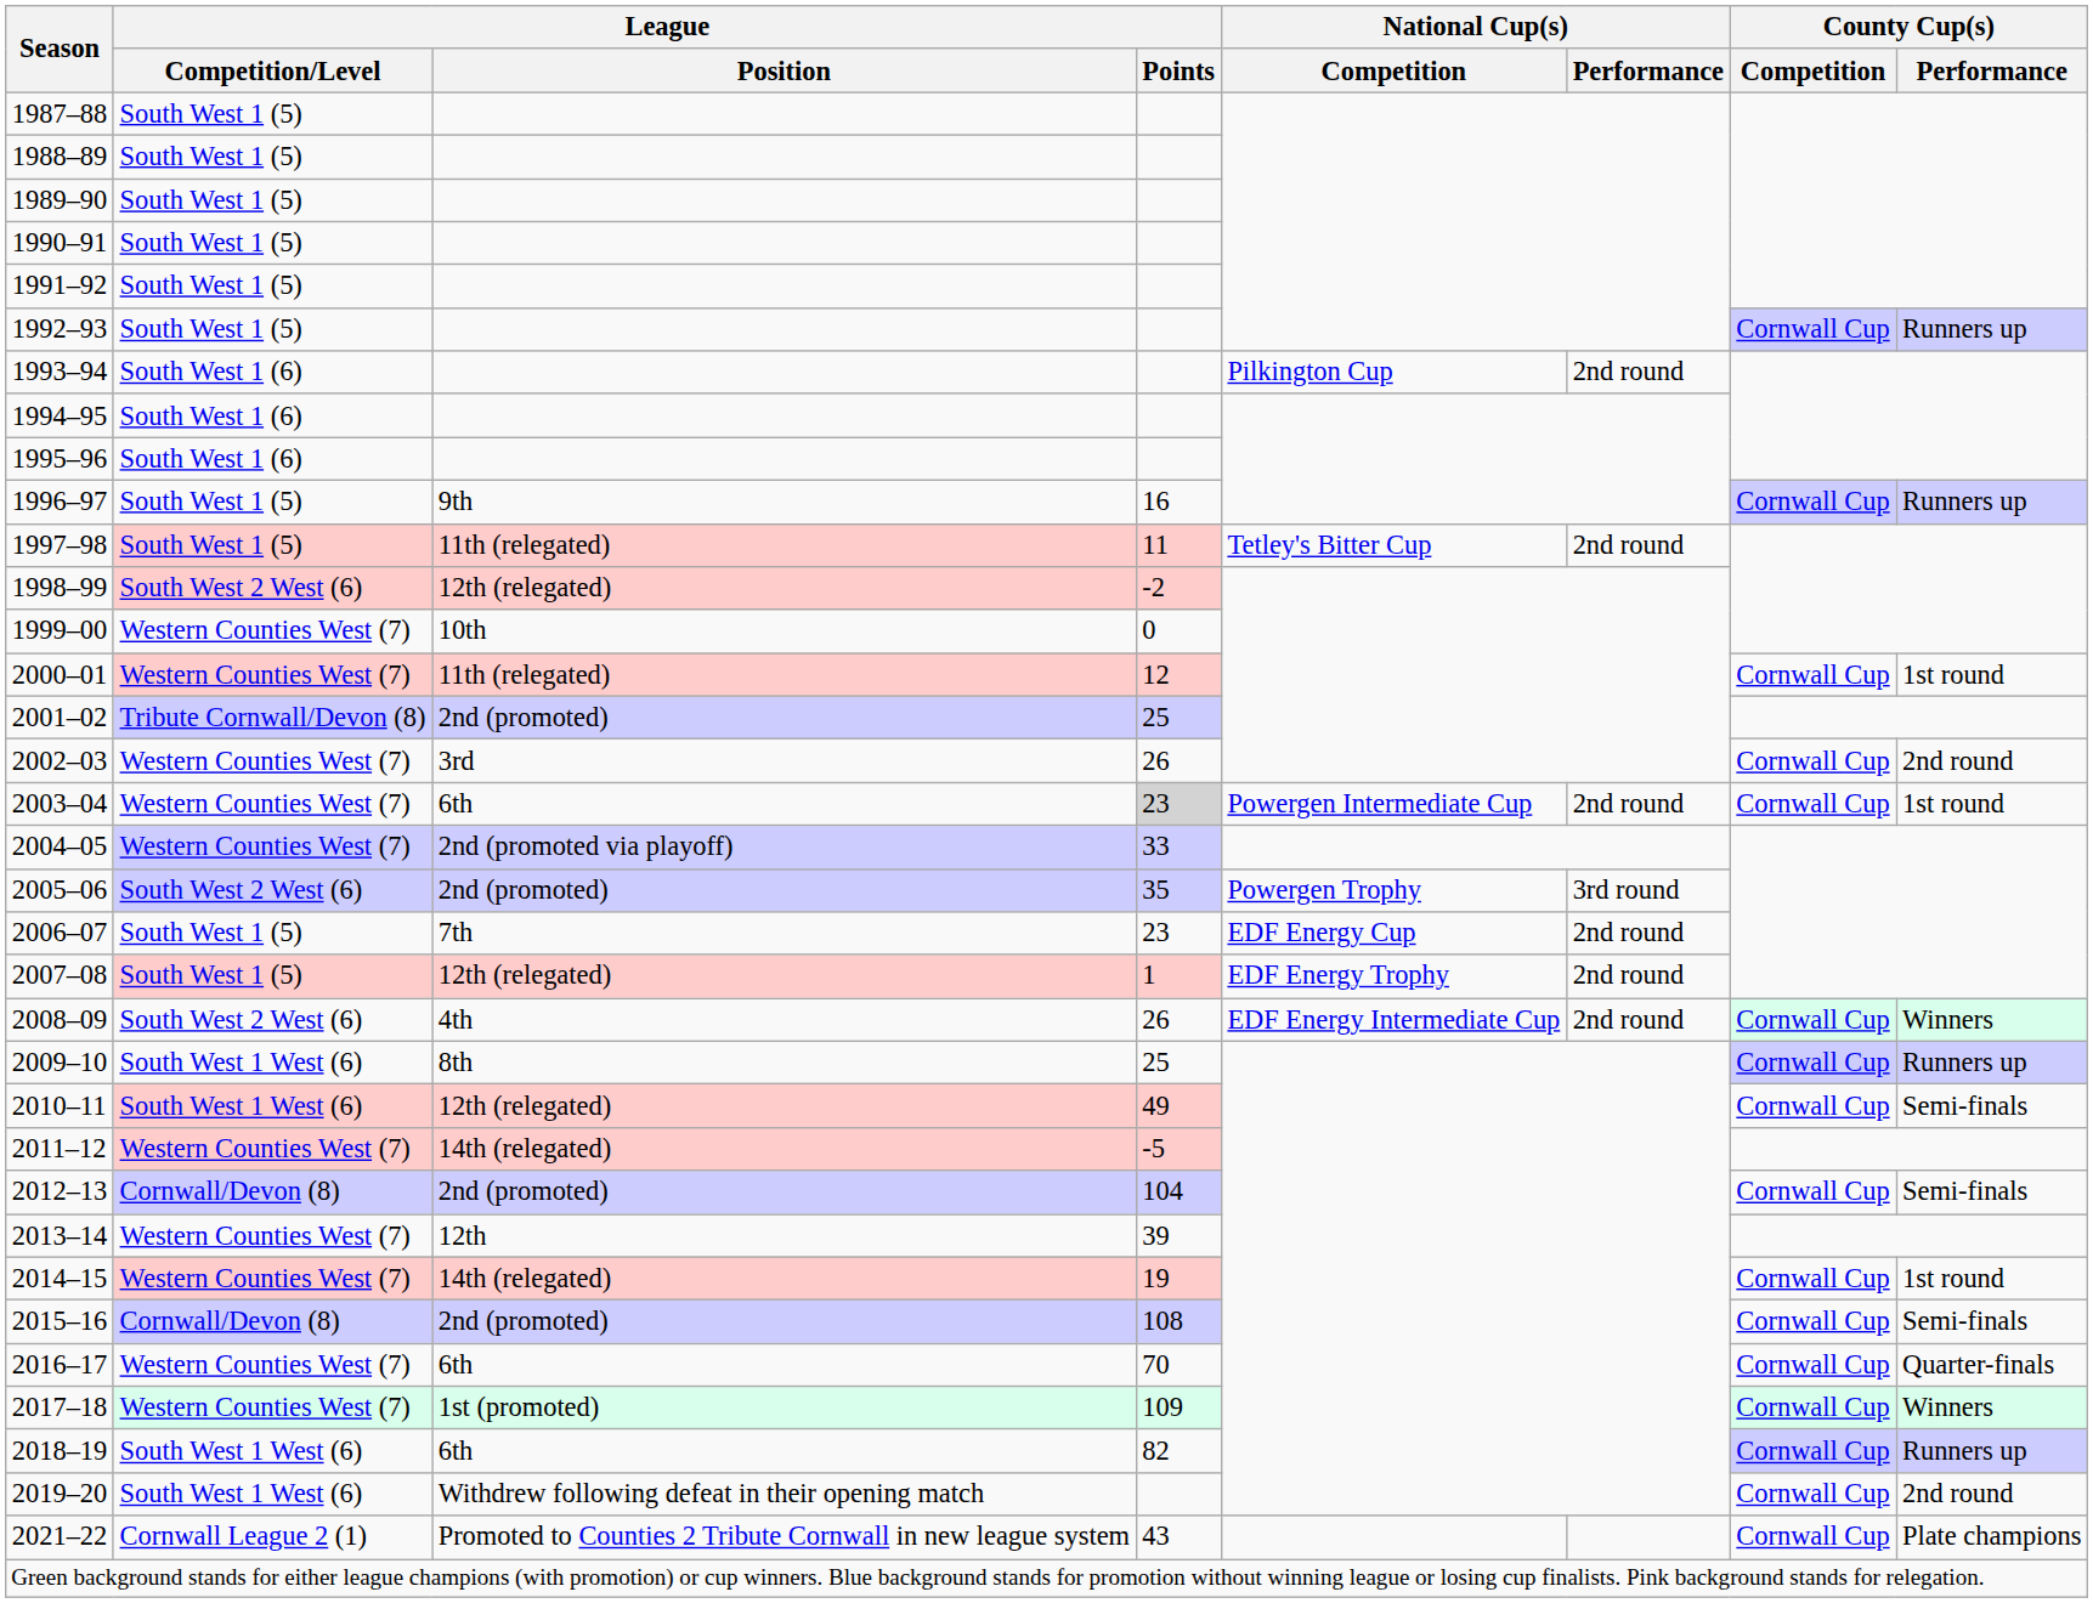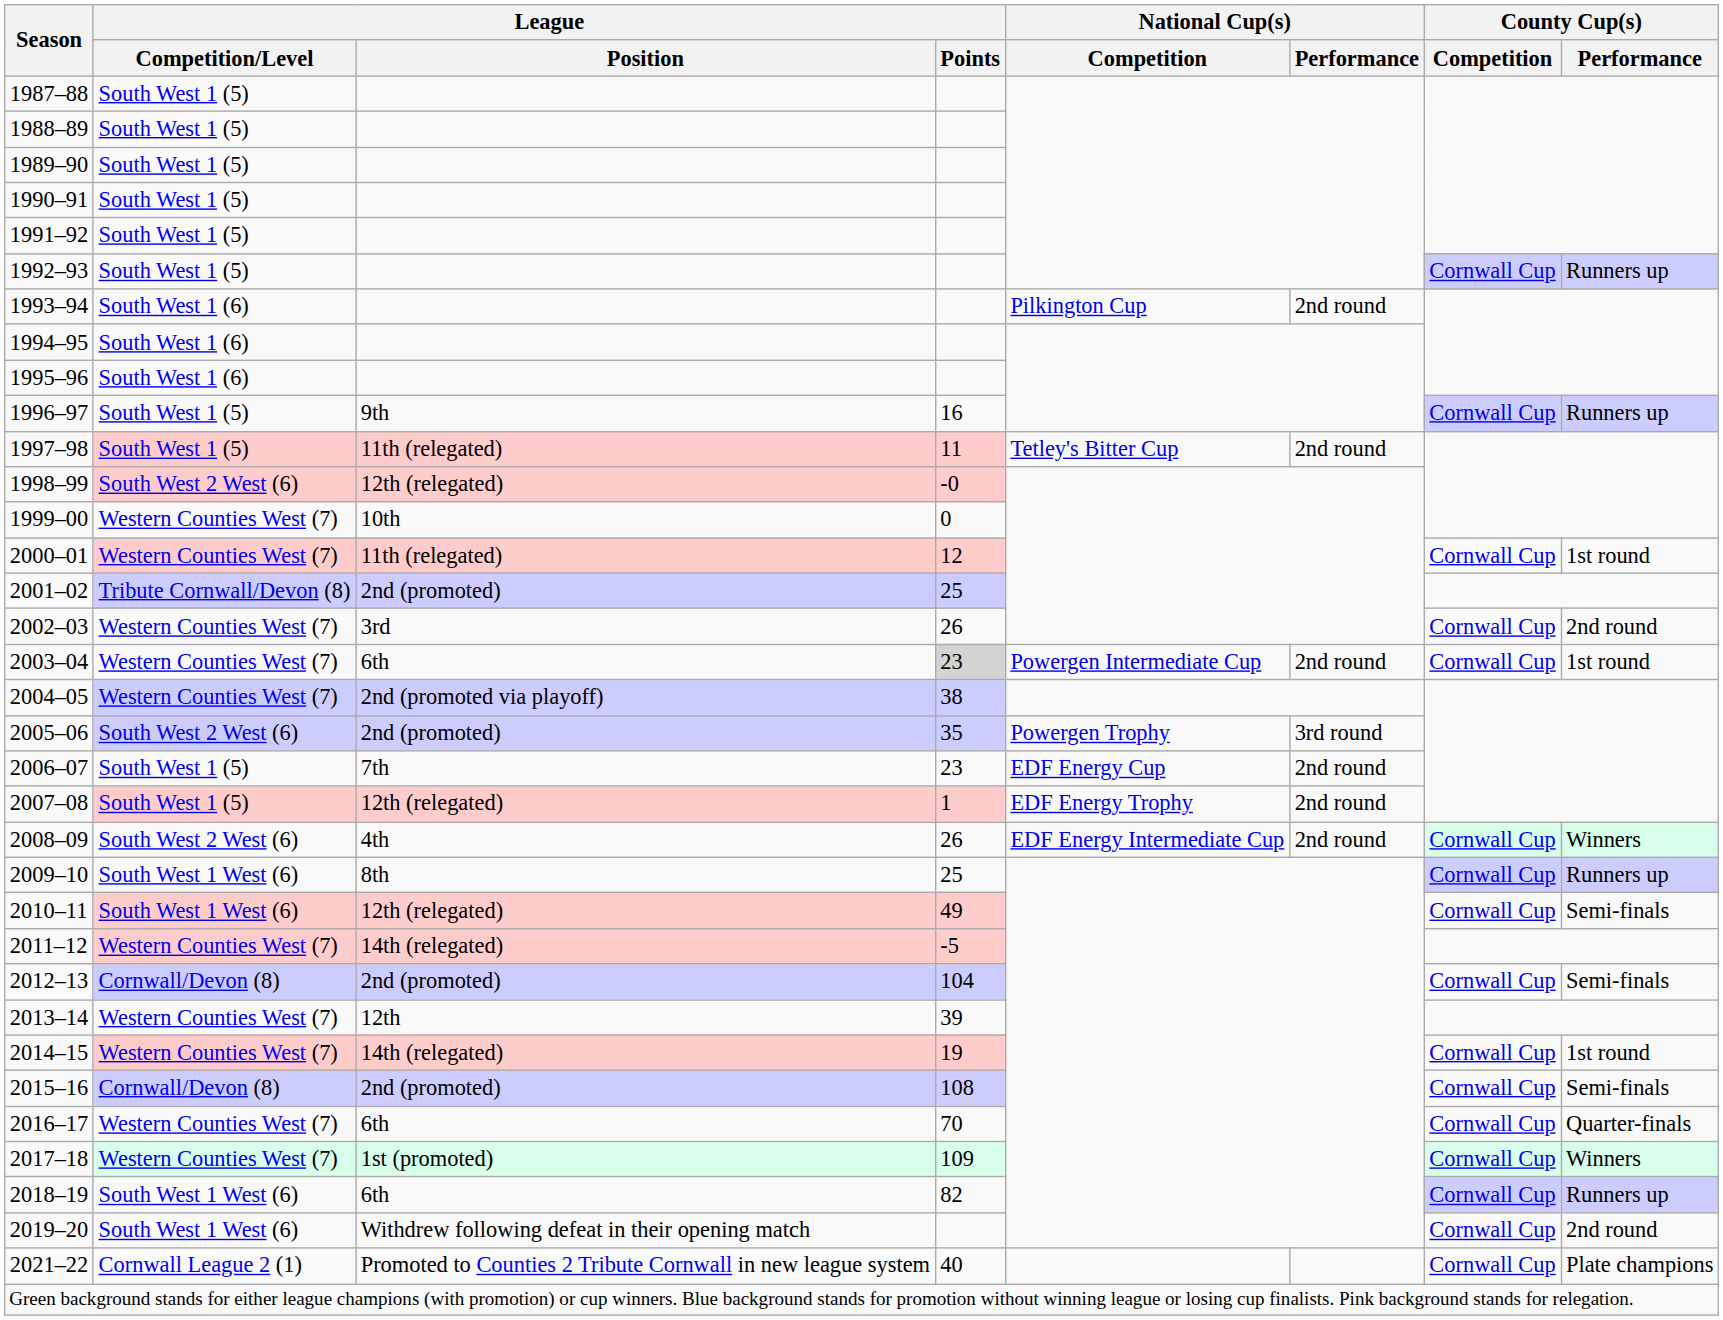1998–99 | League / Points: -2 -> -0
2004–05 | League / Points: 33 -> 38
2021–22 | League / Points: 43 -> 40
